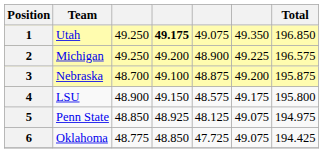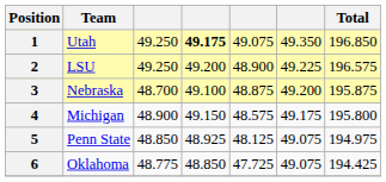2 | Team: Michigan -> LSU
4 | Team: LSU -> Michigan
